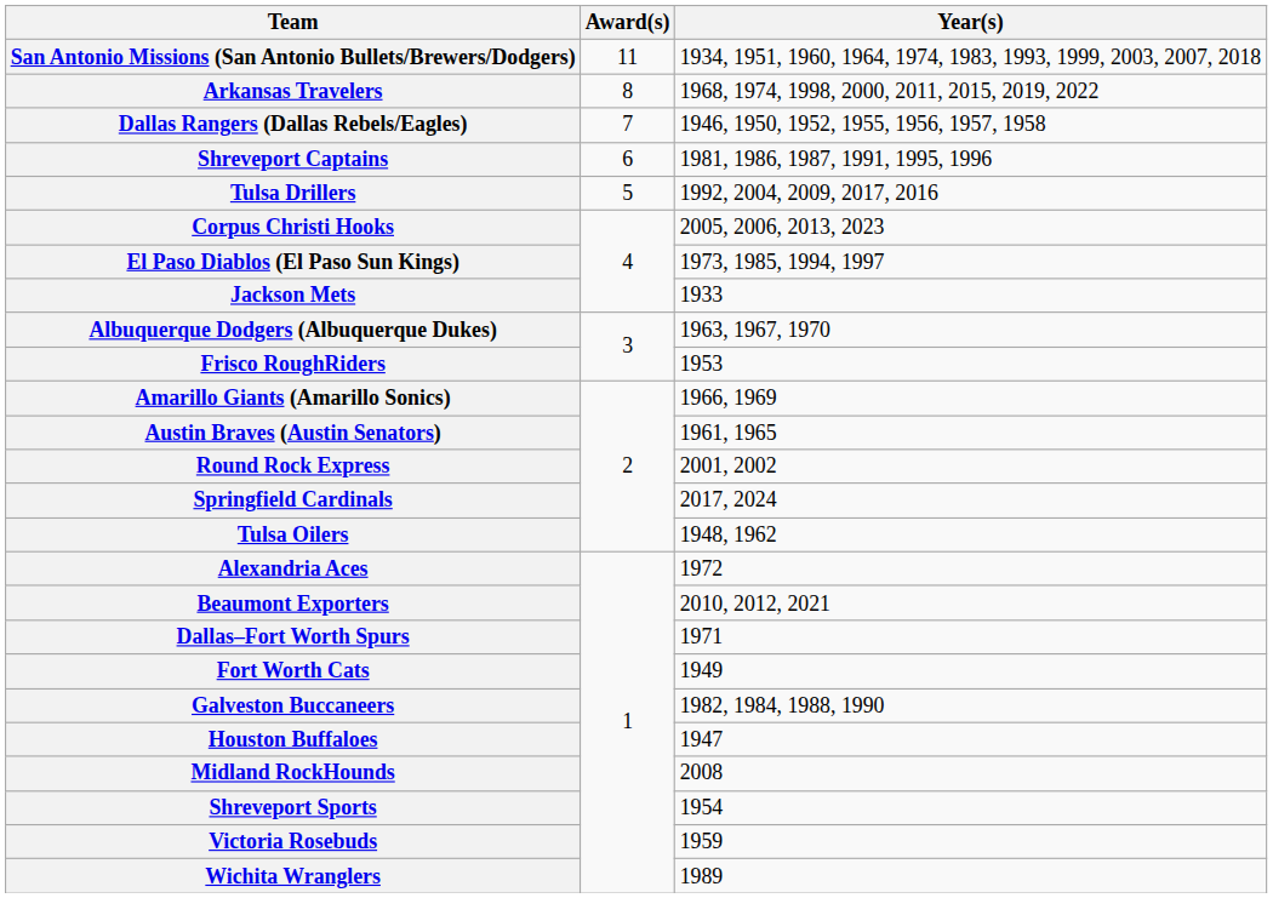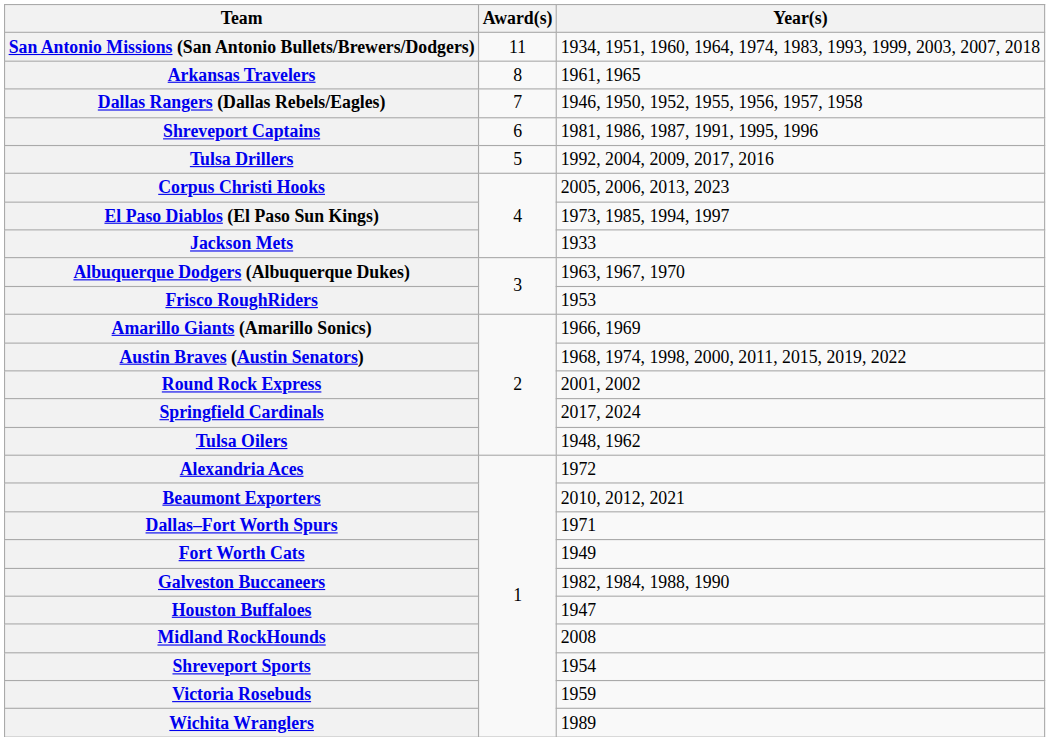Arkansas Travelers | Year(s): 1968, 1974, 1998, 2000, 2011, 2015, 2019, 2022 -> 1961, 1965
Austin Braves (Austin Senators) | Year(s): 1961, 1965 -> 1968, 1974, 1998, 2000, 2011, 2015, 2019, 2022
